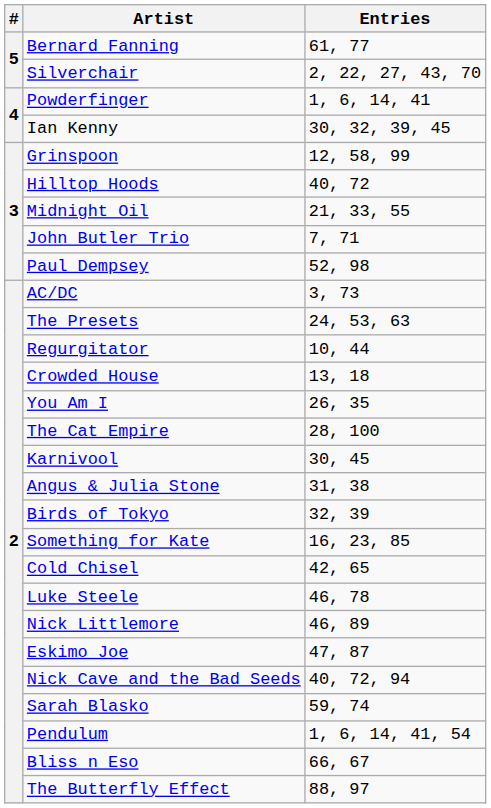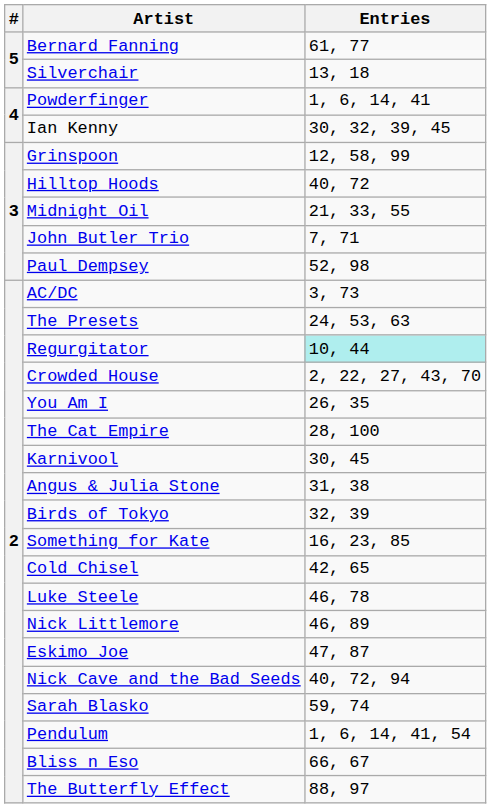Silverchair | Entries: 2, 22, 27, 43, 70 -> 13, 18
Regurgitator | Entries: no background -> paleturquoise background
Crowded House | Entries: 13, 18 -> 2, 22, 27, 43, 70
